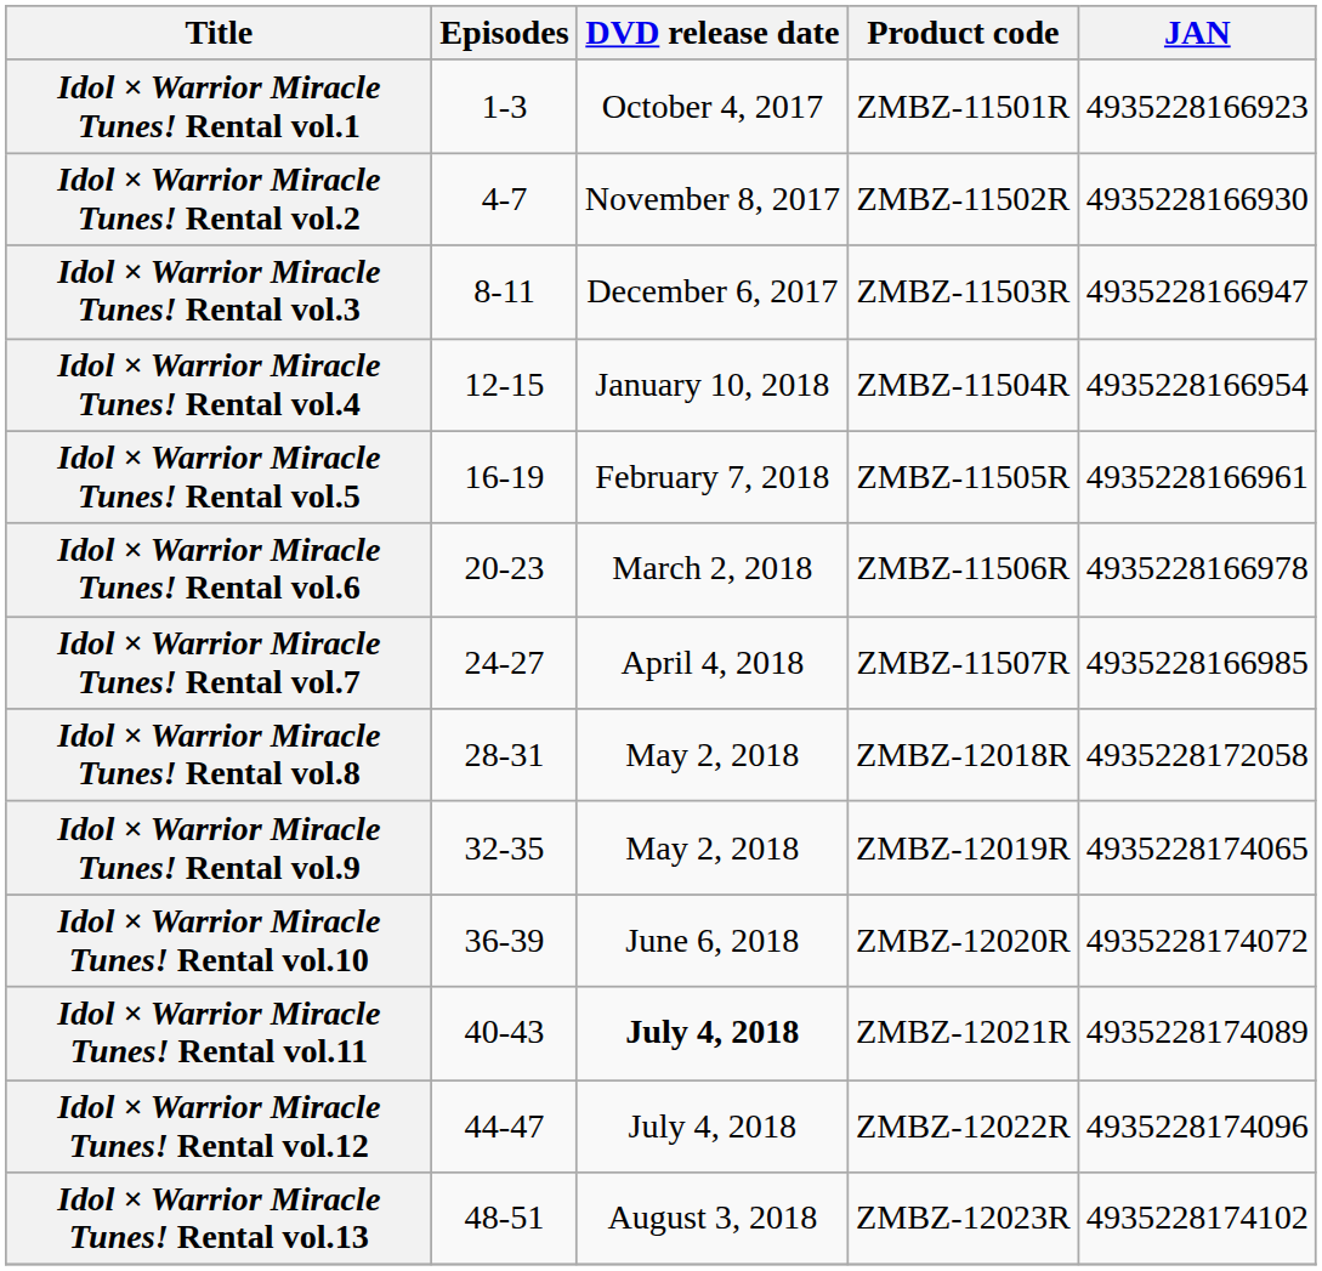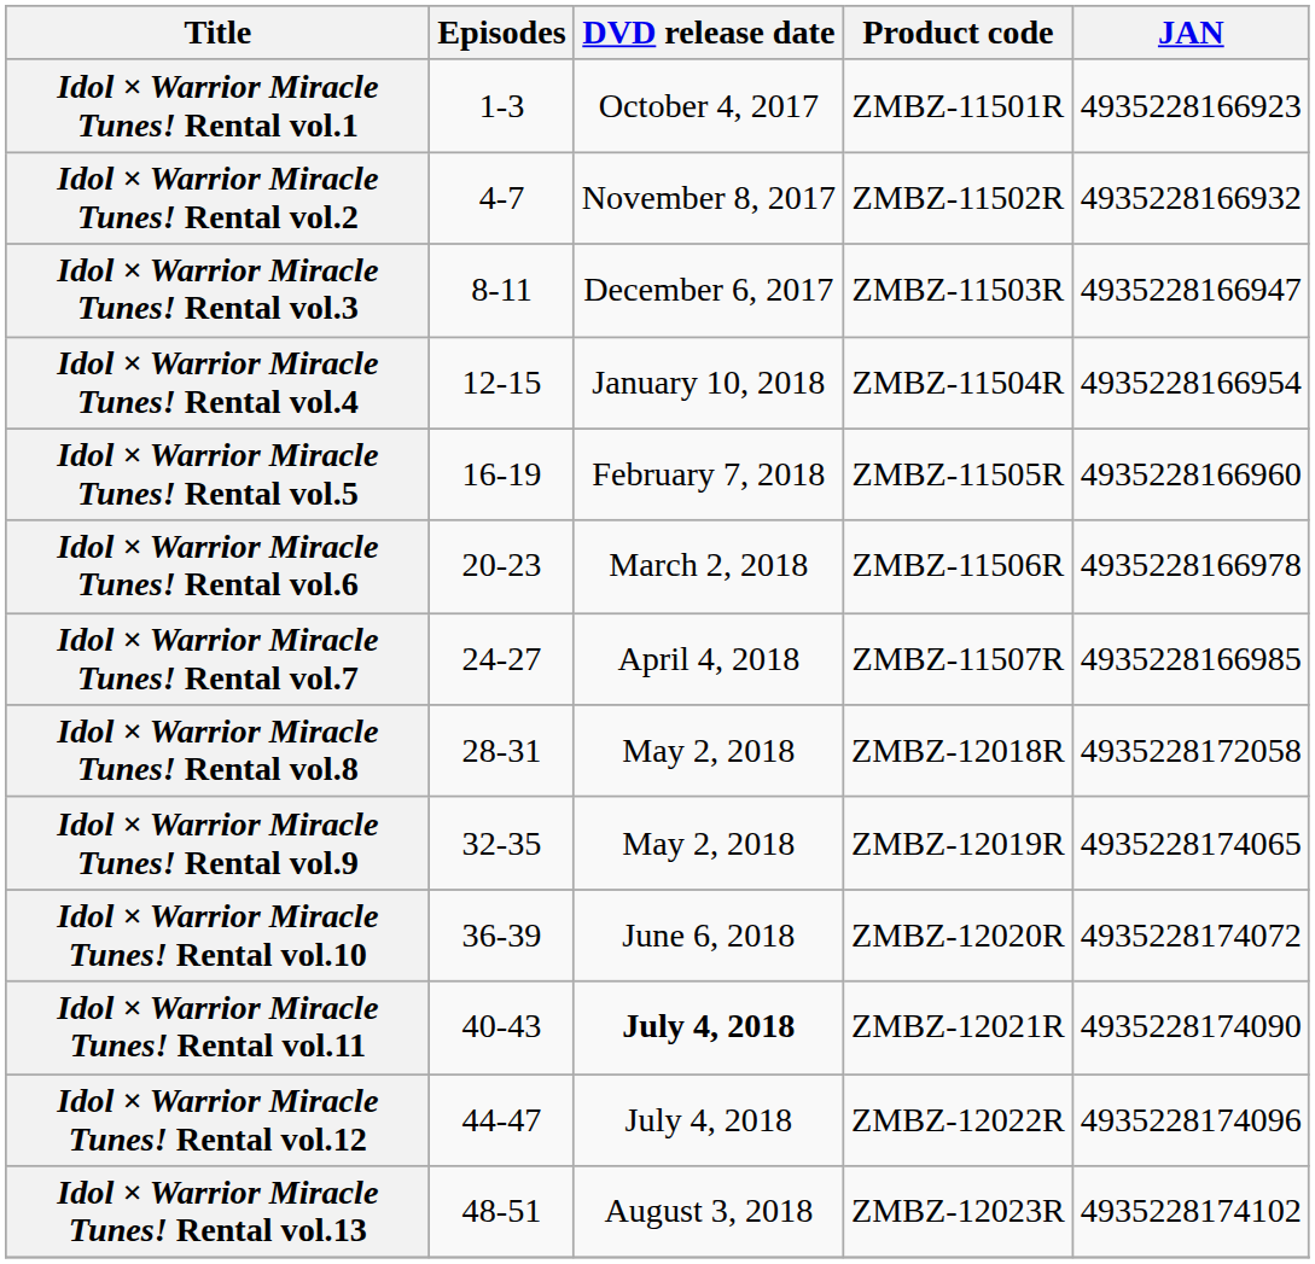Idol × Warrior Miracle Tunes! Rental vol.2 | JAN: 4935228166930 -> 4935228166932
Idol × Warrior Miracle Tunes! Rental vol.5 | JAN: 4935228166961 -> 4935228166960
Idol × Warrior Miracle Tunes! Rental vol.11 | JAN: 4935228174089 -> 4935228174090
